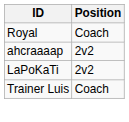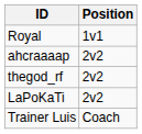Royal | Position: Coach -> 1v1
+ row: thegod_rf | 2v2
